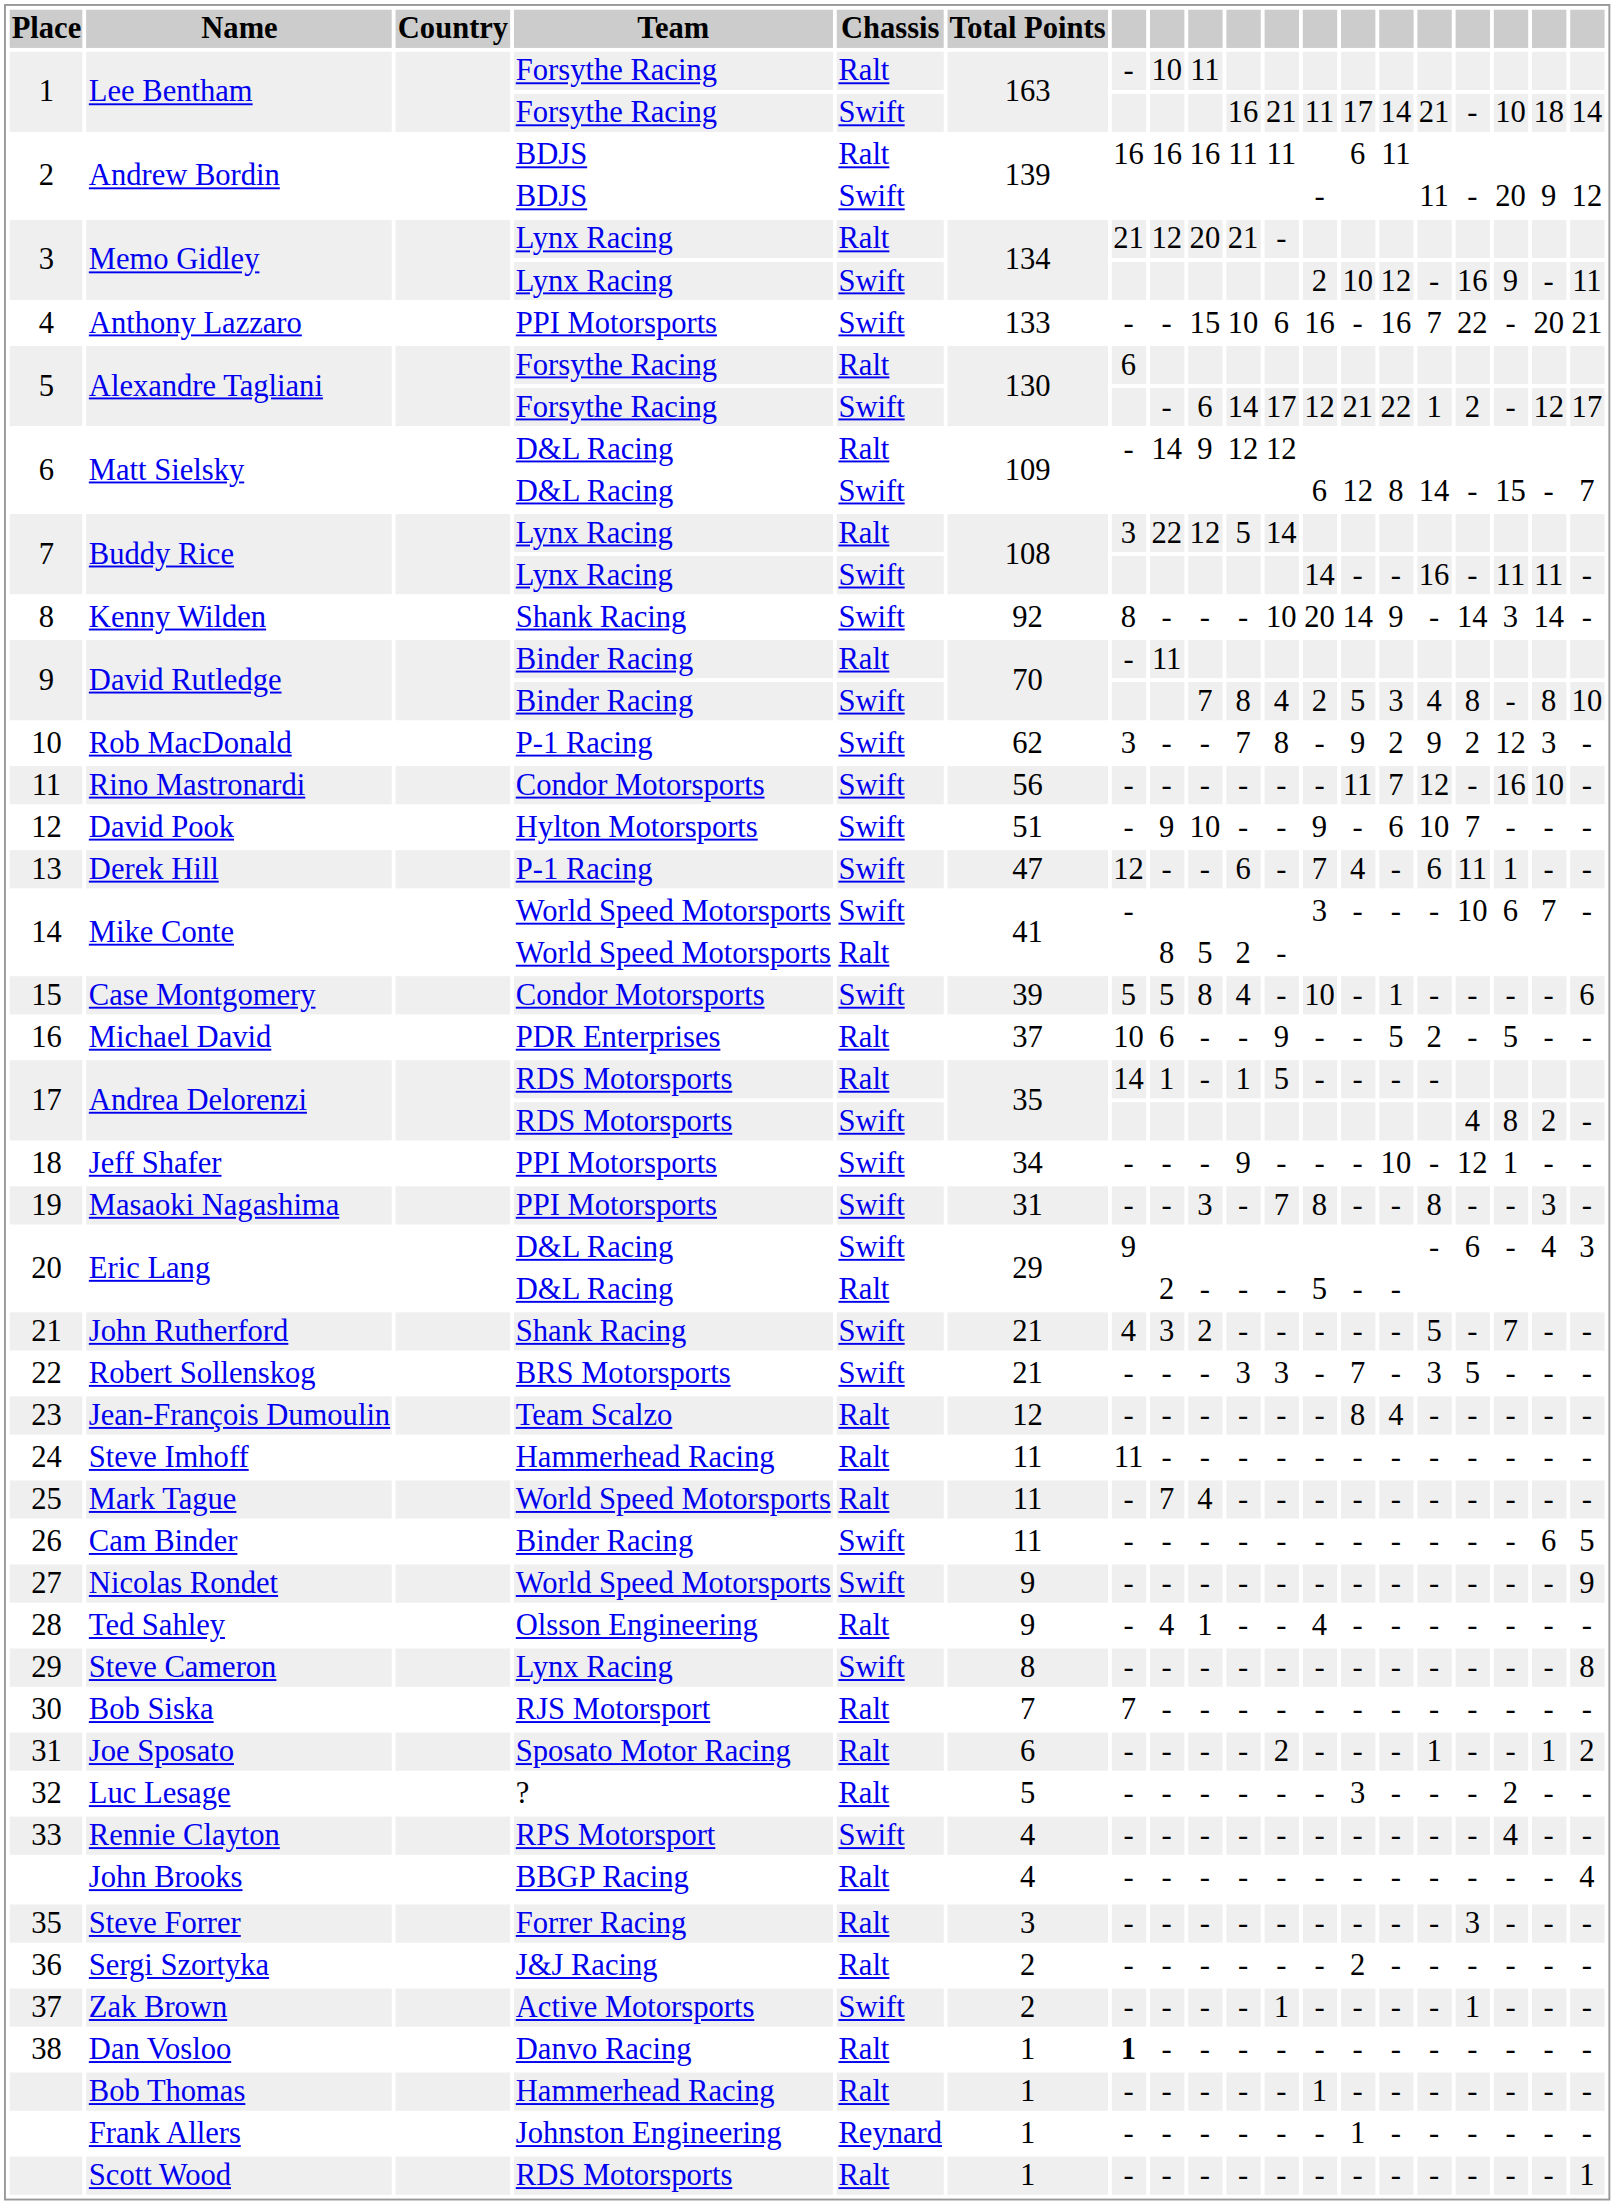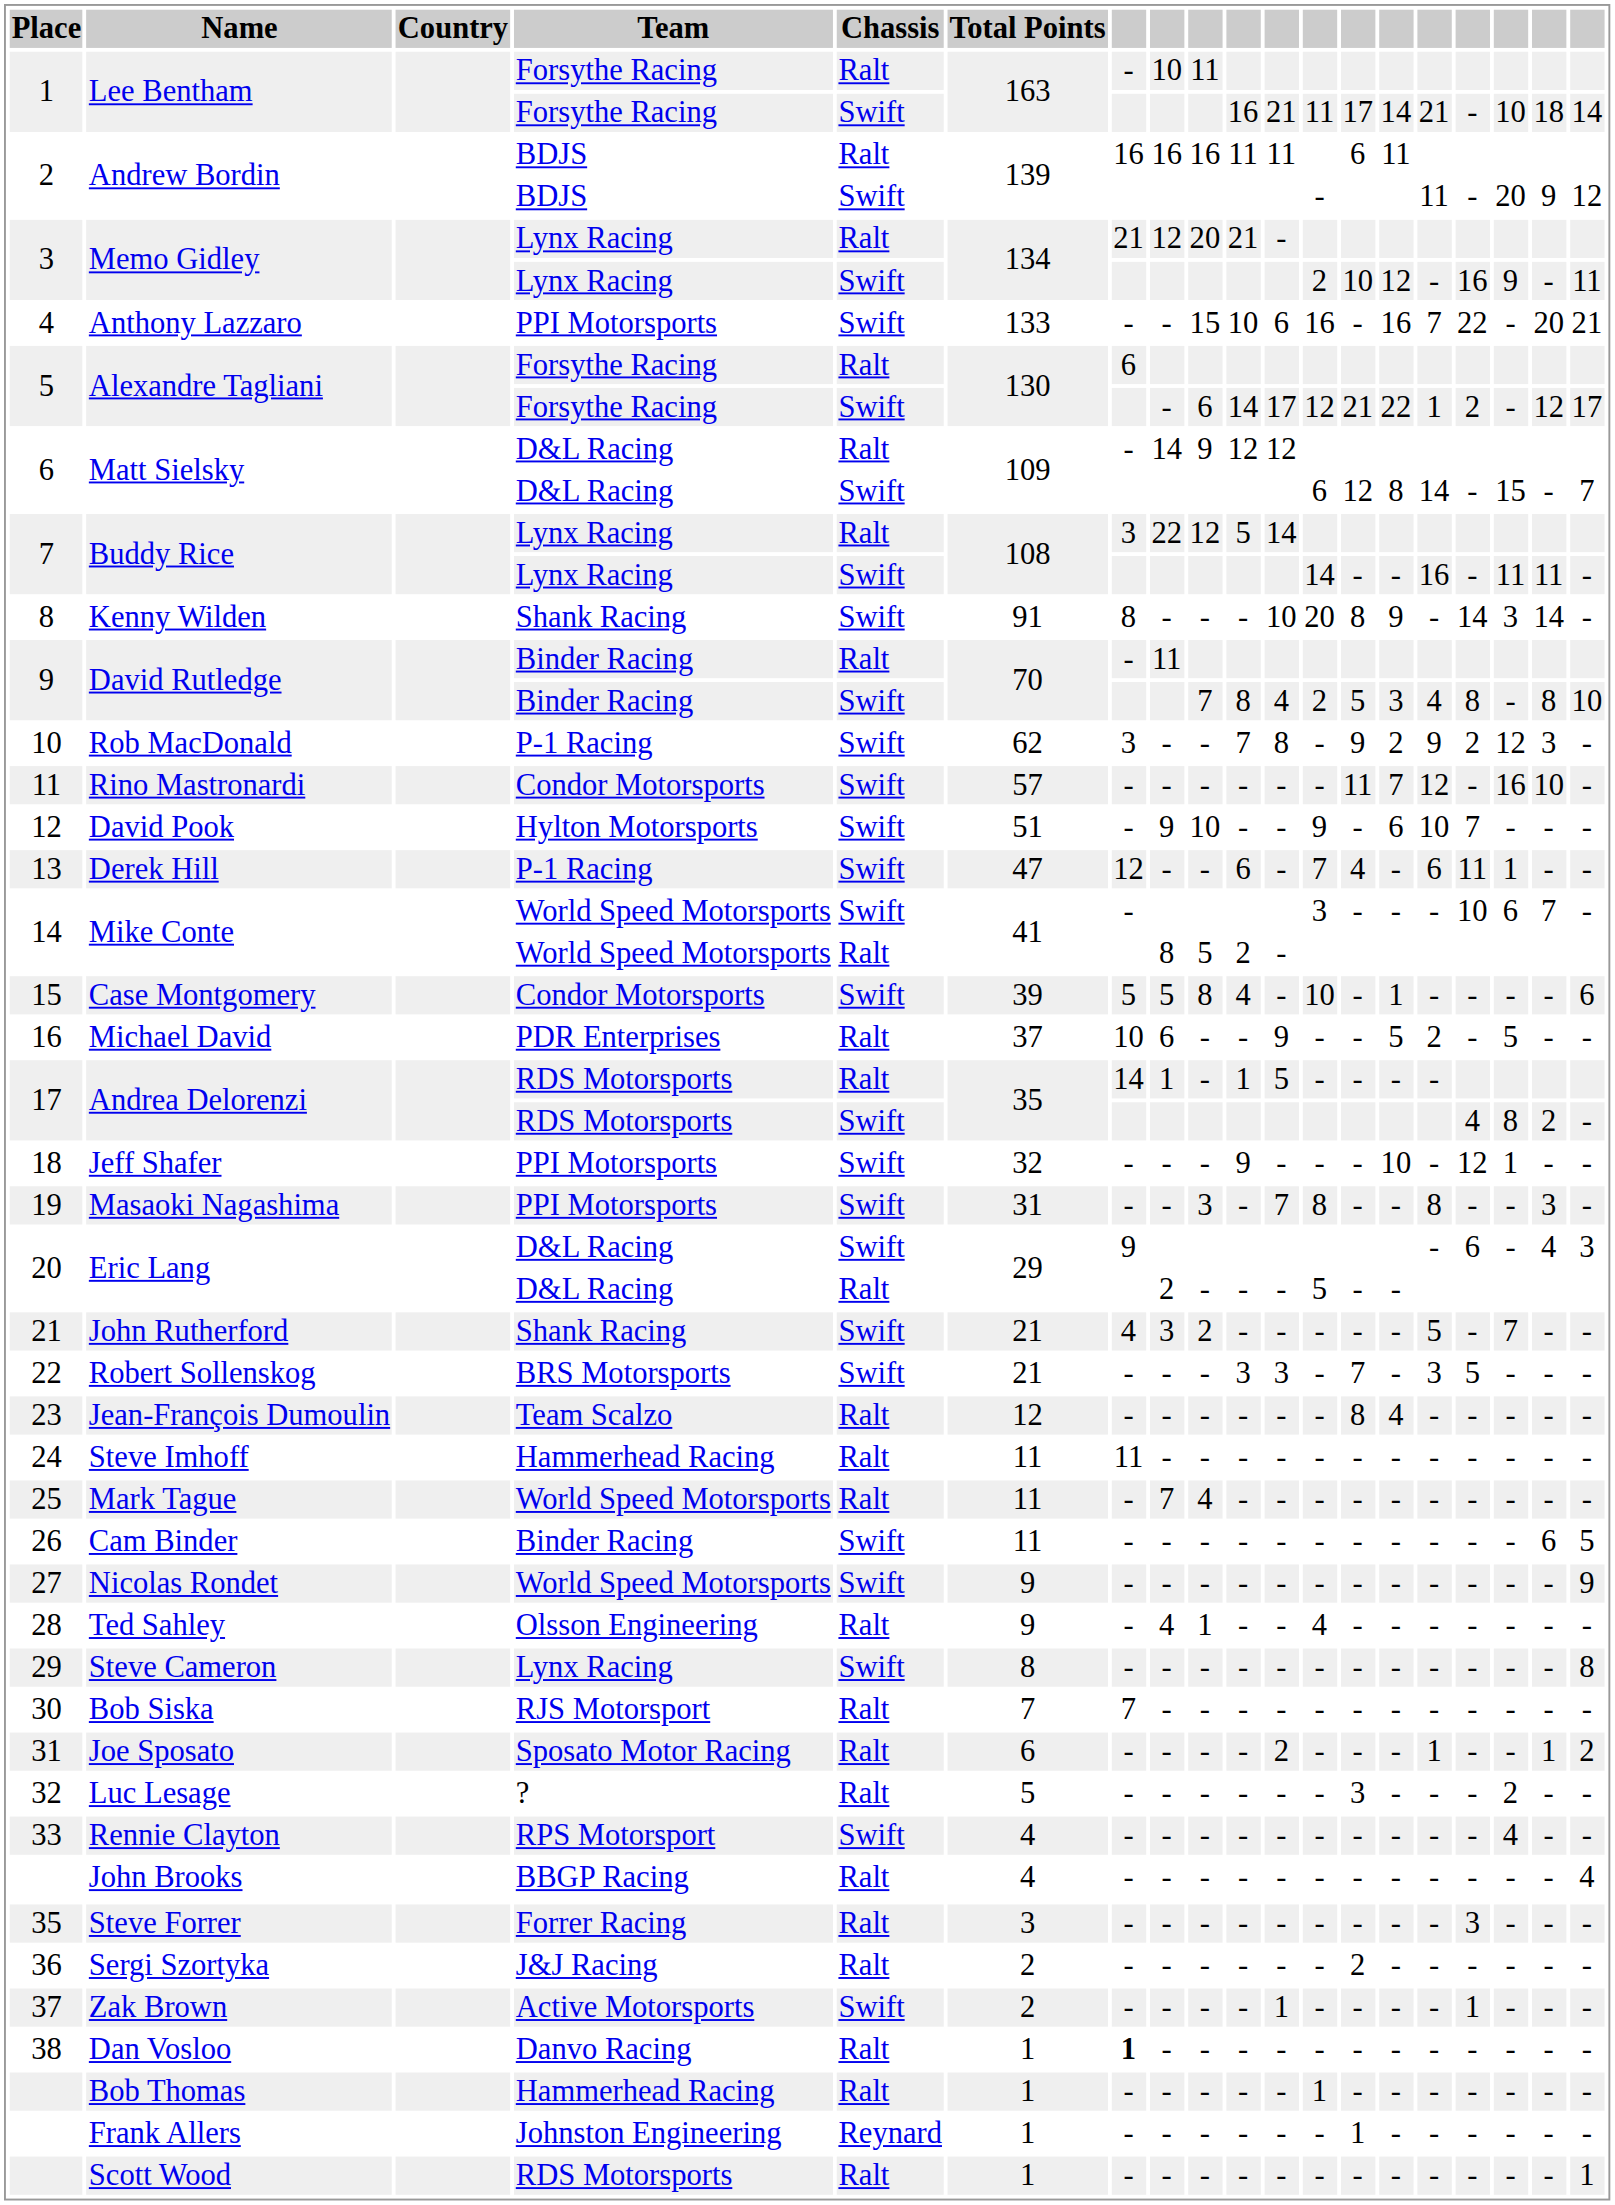Kenny Wilden | Total Points: 92 -> 91
Kenny Wilden | column 13: 14 -> 8
Rino Mastronardi | Total Points: 56 -> 57
Jeff Shafer | Total Points: 34 -> 32
